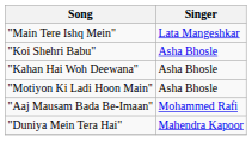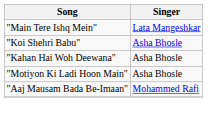- row: "Duniya Mein Tera Hai" | Mahendra Kapoor
